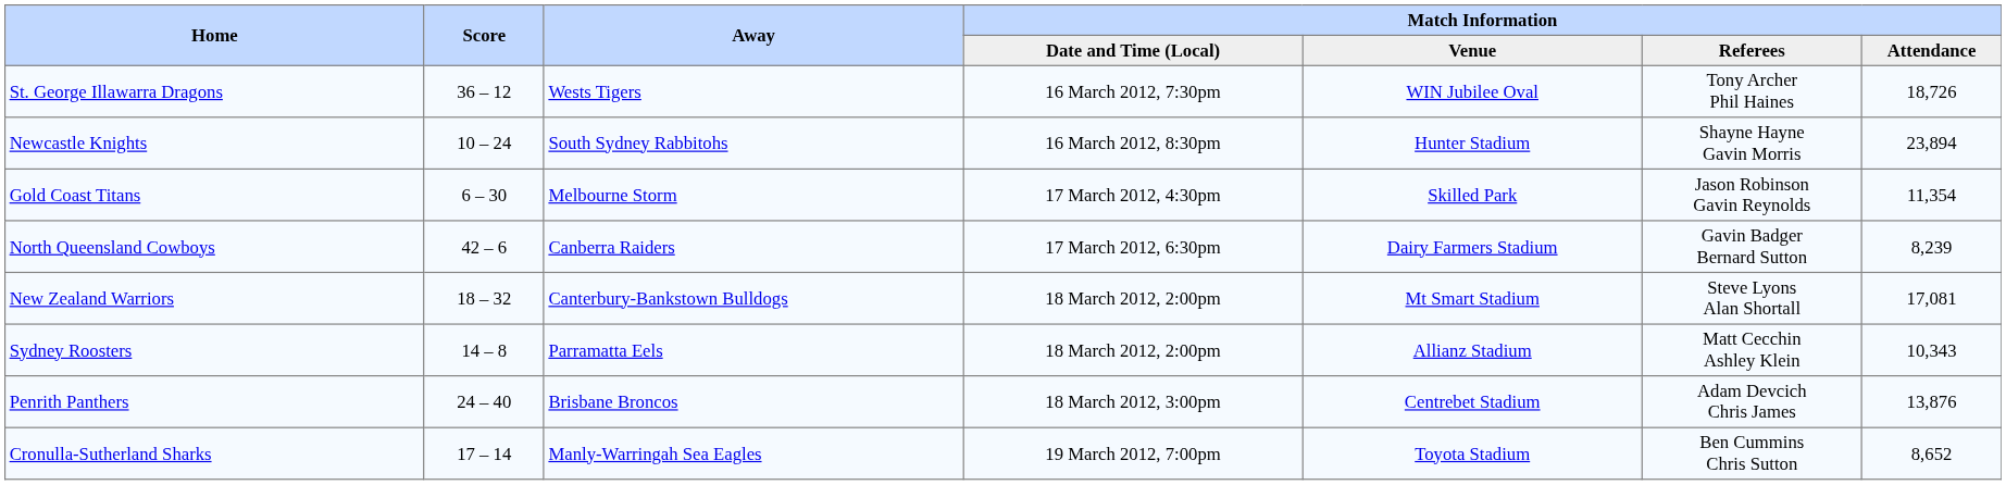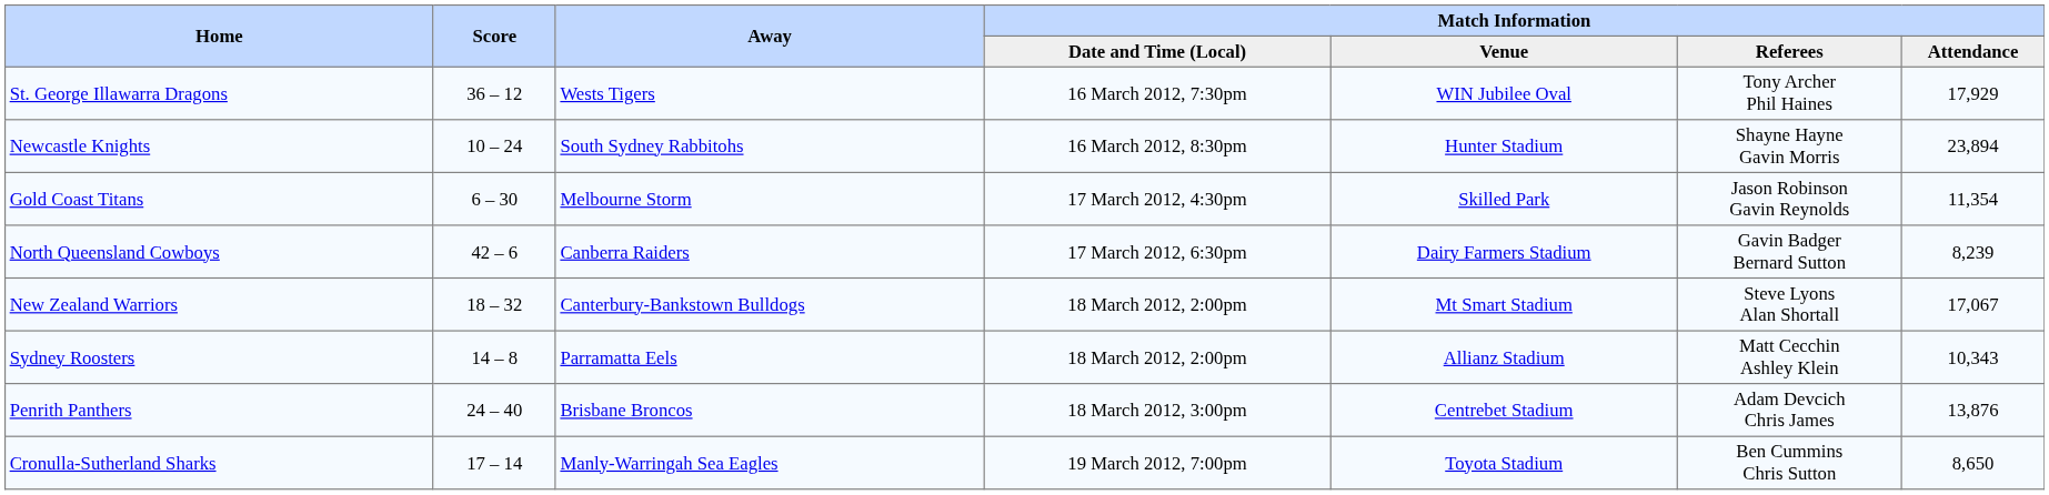St. George Illawarra Dragons | Match Information / Attendance: 18,726 -> 17,929
New Zealand Warriors | Match Information / Attendance: 17,081 -> 17,067
Cronulla-Sutherland Sharks | Match Information / Attendance: 8,652 -> 8,650
